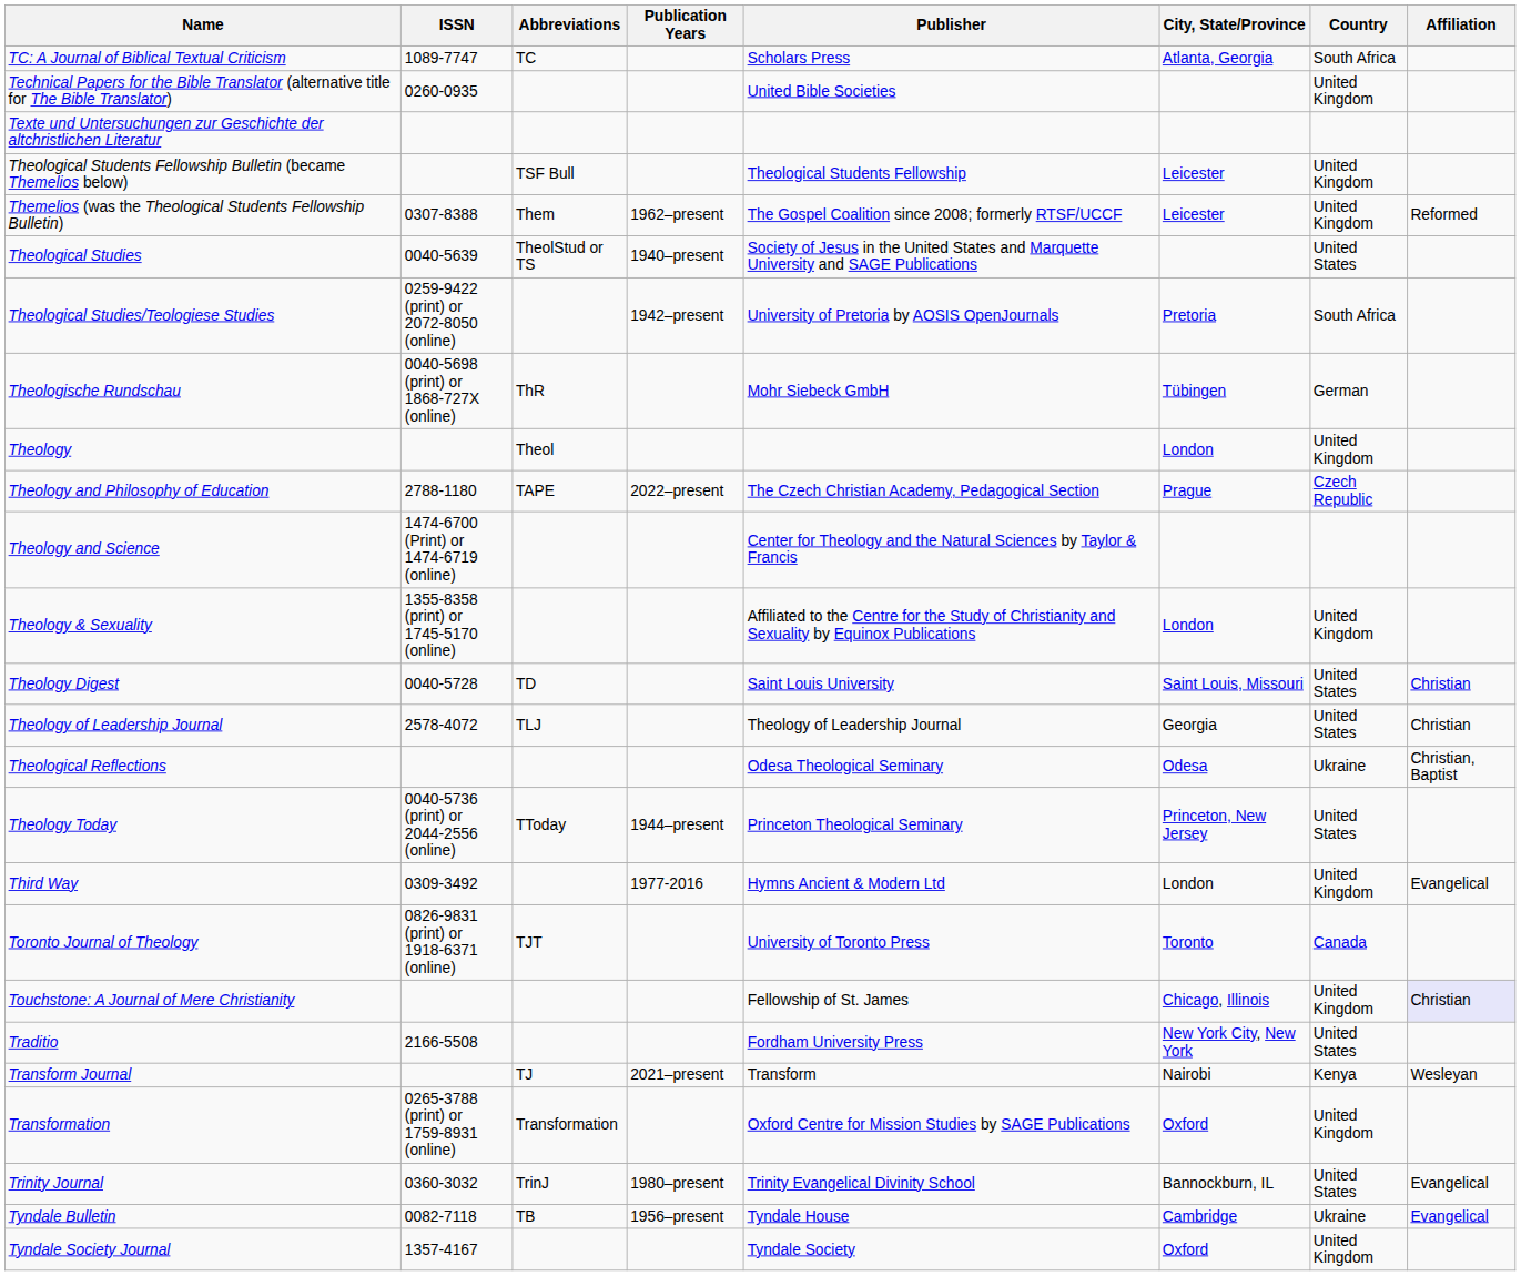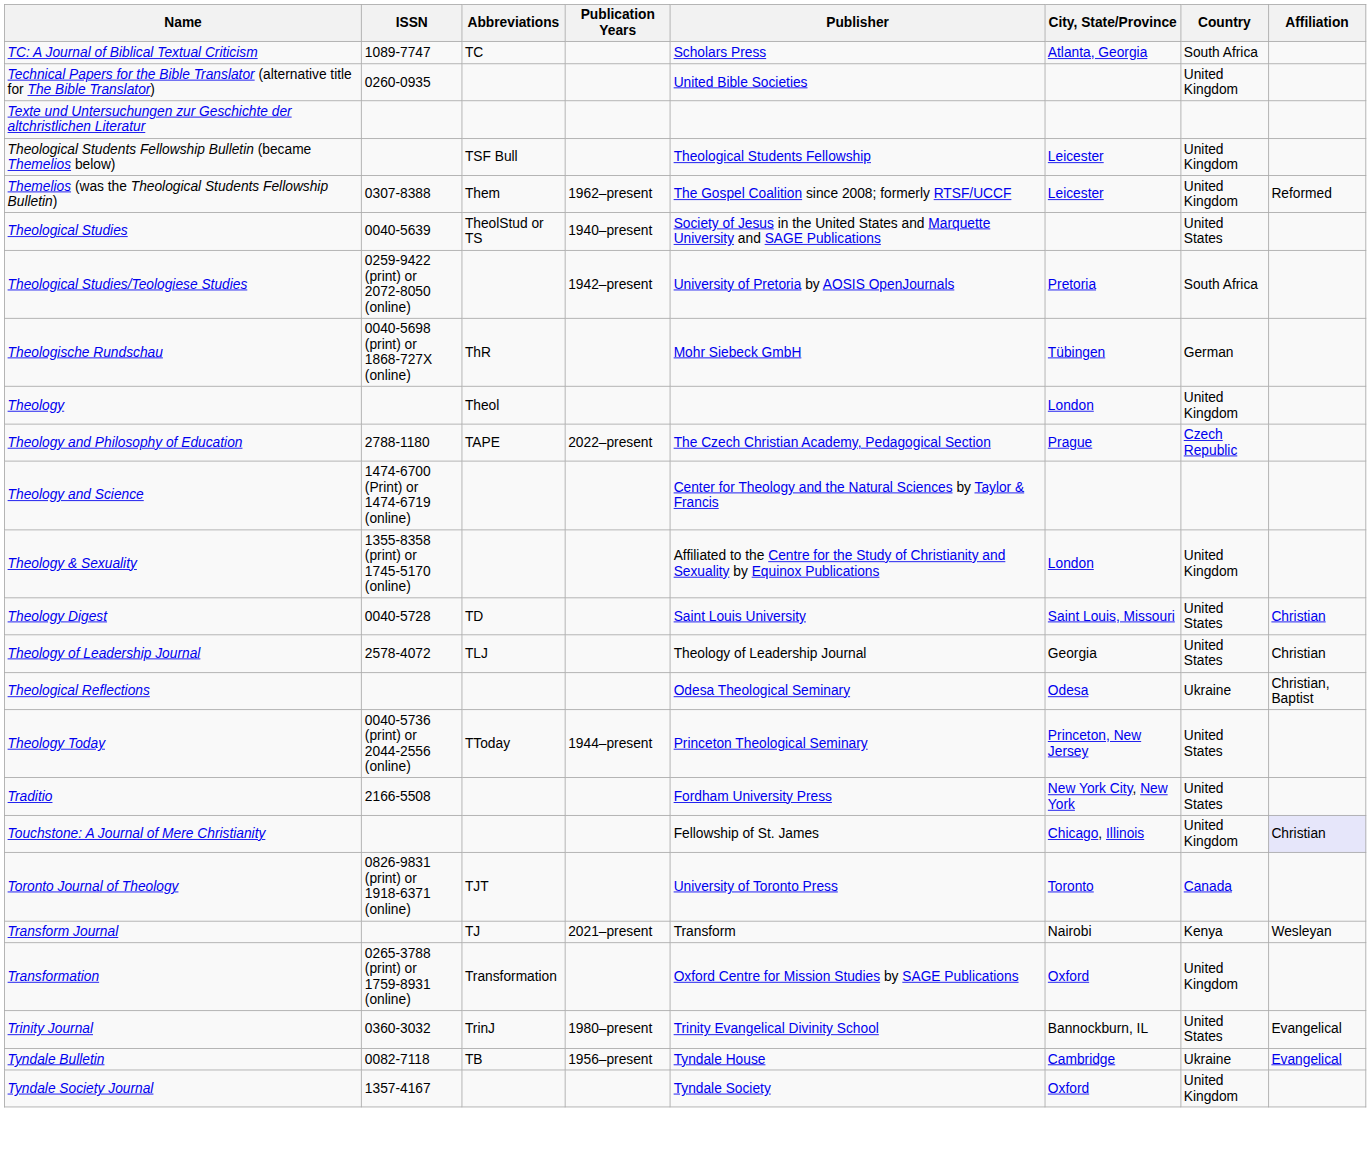- row: Third Way | 0309-3492 | 1977-2016 | Hymns Ancient & Modern Ltd | London | United Kingdom | Evangelical
rows swapped: Toronto Journal of Theology <-> Traditio
